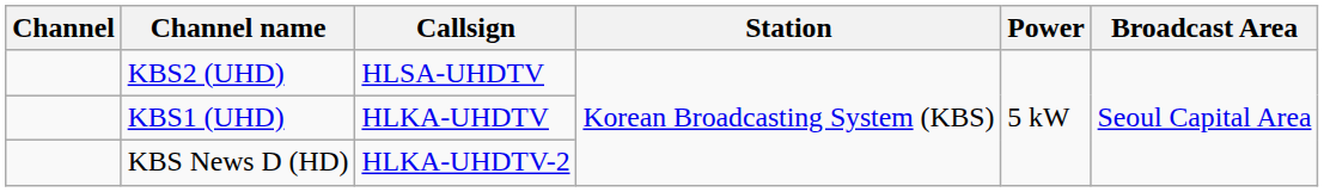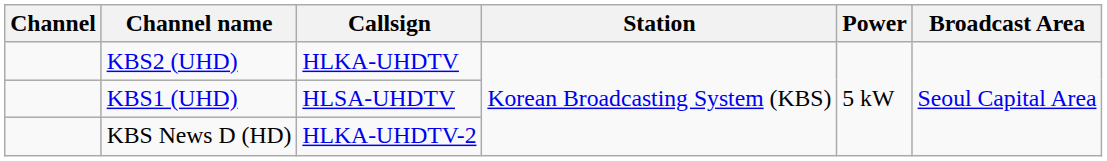KBS2 (UHD) | Callsign: HLSA-UHDTV -> HLKA-UHDTV
KBS1 (UHD) | Callsign: HLKA-UHDTV -> HLSA-UHDTV
